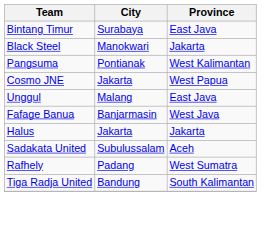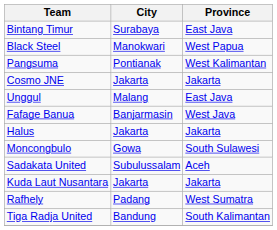Black Steel | Province: Jakarta -> West Papua
Cosmo JNE | Province: West Papua -> Jakarta
+ row: Moncongbulo | Gowa | South Sulawesi
+ row: Kuda Laut Nusantara | Jakarta | Jakarta
